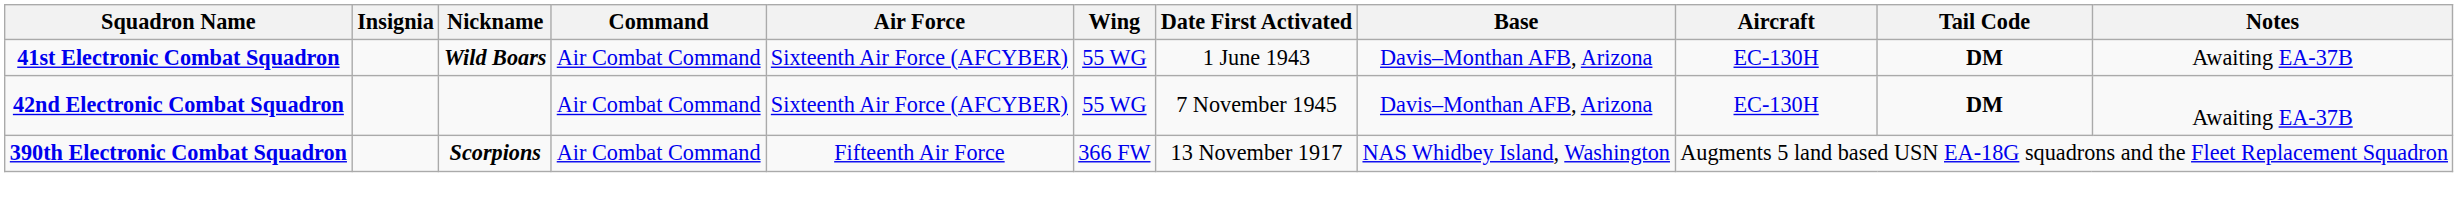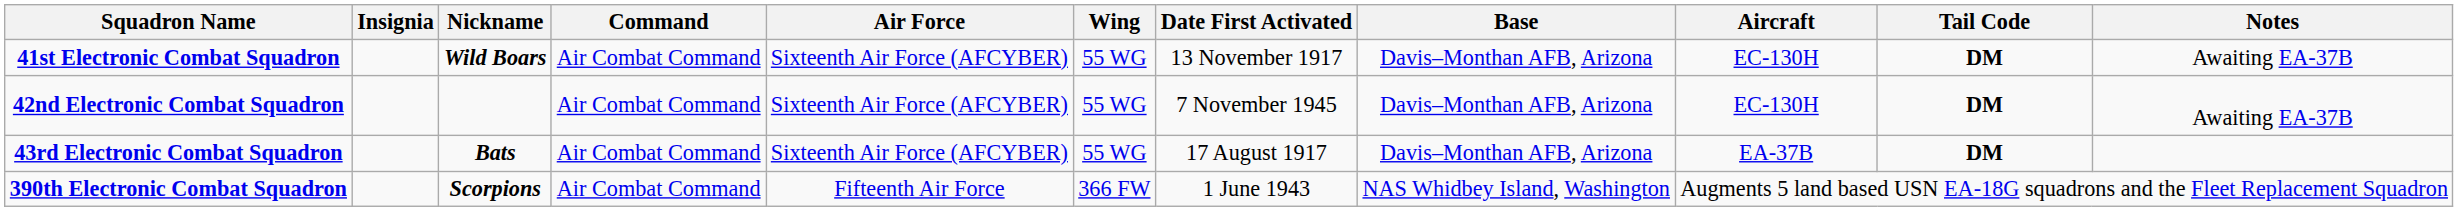41st Electronic Combat Squadron | Date First Activated: 1 June 1943 -> 13 November 1917
+ row: 43rd Electronic Combat Squadron | Bats | Air Combat Command | Sixteenth Air Force (AFCYBER) | 55 WG | 17 August 1917 | Davis–Monthan AFB, Arizona | EA-37B | DM
390th Electronic Combat Squadron | Date First Activated: 13 November 1917 -> 1 June 1943
